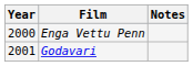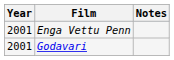Enga Vettu Penn | Year: 2000 -> 2001
